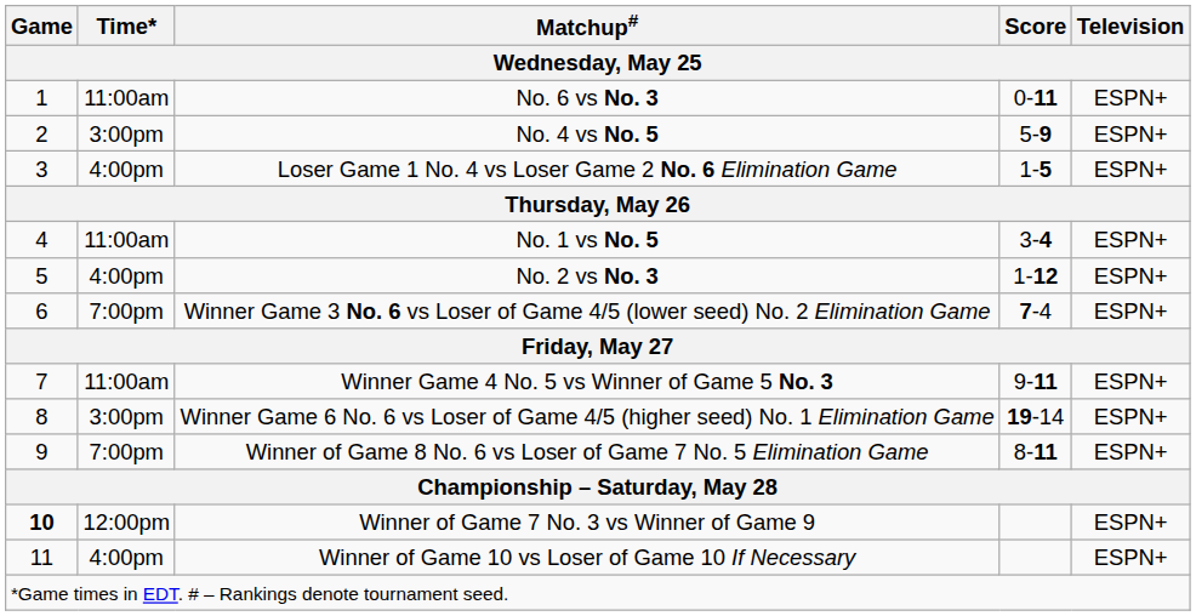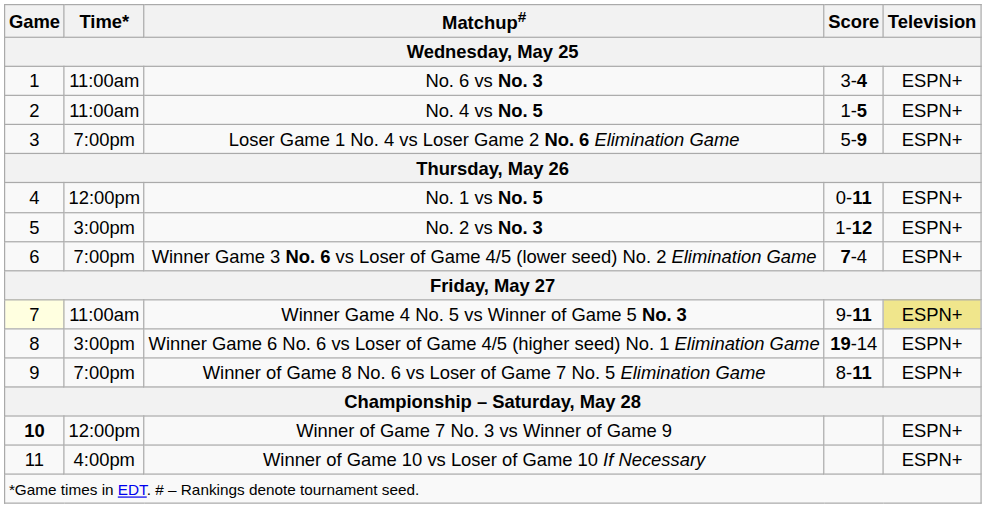No. 6 vs No. 3 | Score: 0-11 -> 3-4
No. 4 vs No. 5 | Time*: 3:00pm -> 11:00am
No. 4 vs No. 5 | Score: 5-9 -> 1-5
Loser Game 1 No. 4 vs Loser Game 2 No. 6 Elimination Game | Time*: 4:00pm -> 7:00pm
Loser Game 1 No. 4 vs Loser Game 2 No. 6 Elimination Game | Score: 1-5 -> 5-9
No. 1 vs No. 5 | Time*: 11:00am -> 12:00pm
No. 1 vs No. 5 | Score: 3-4 -> 0-11
No. 2 vs No. 3 | Time*: 4:00pm -> 3:00pm
Winner Game 4 No. 5 vs Winner of Game 5 No. 3 | Game: no background -> lightyellow background
Winner Game 4 No. 5 vs Winner of Game 5 No. 3 | Television: no background -> khaki background
